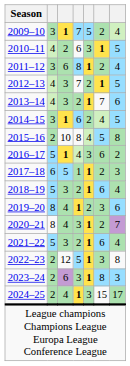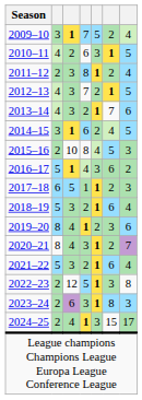2011–12 | column 2: 3 -> 2
2011–12 | column 3: 6 -> 3
2015–16 | column 7: 8 -> 3
